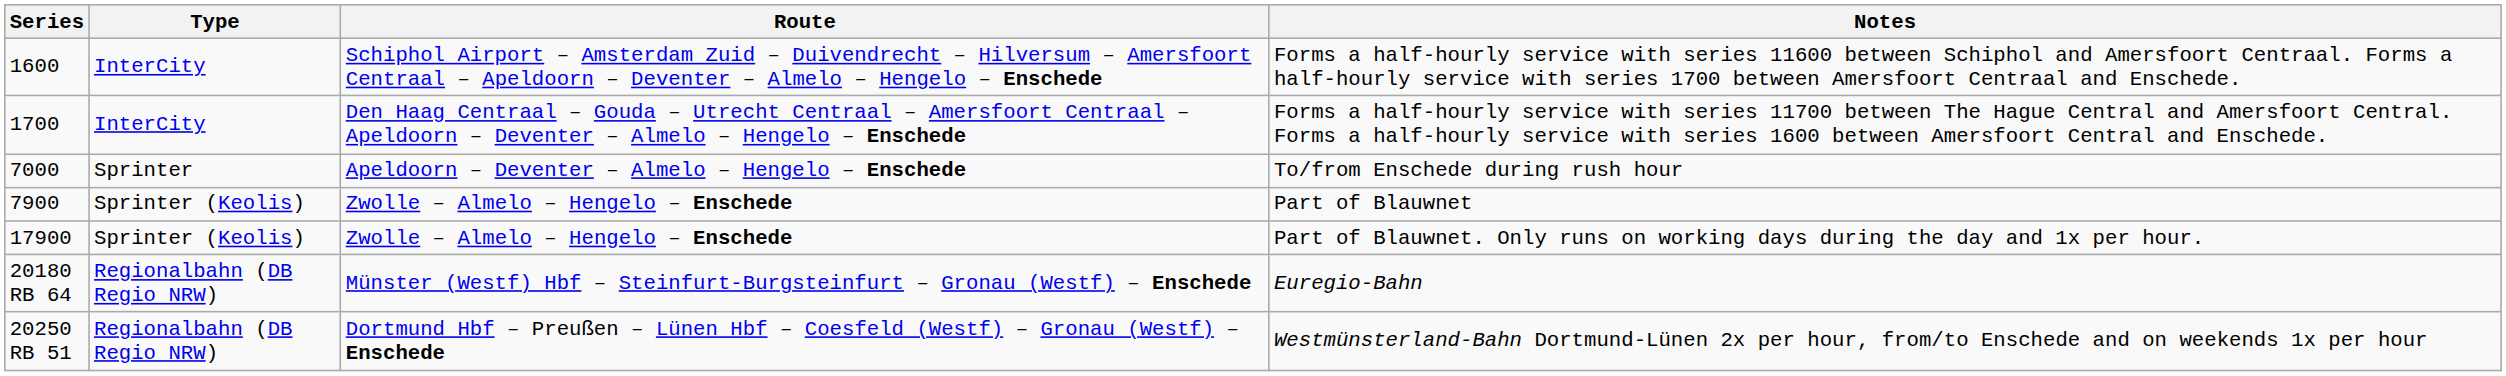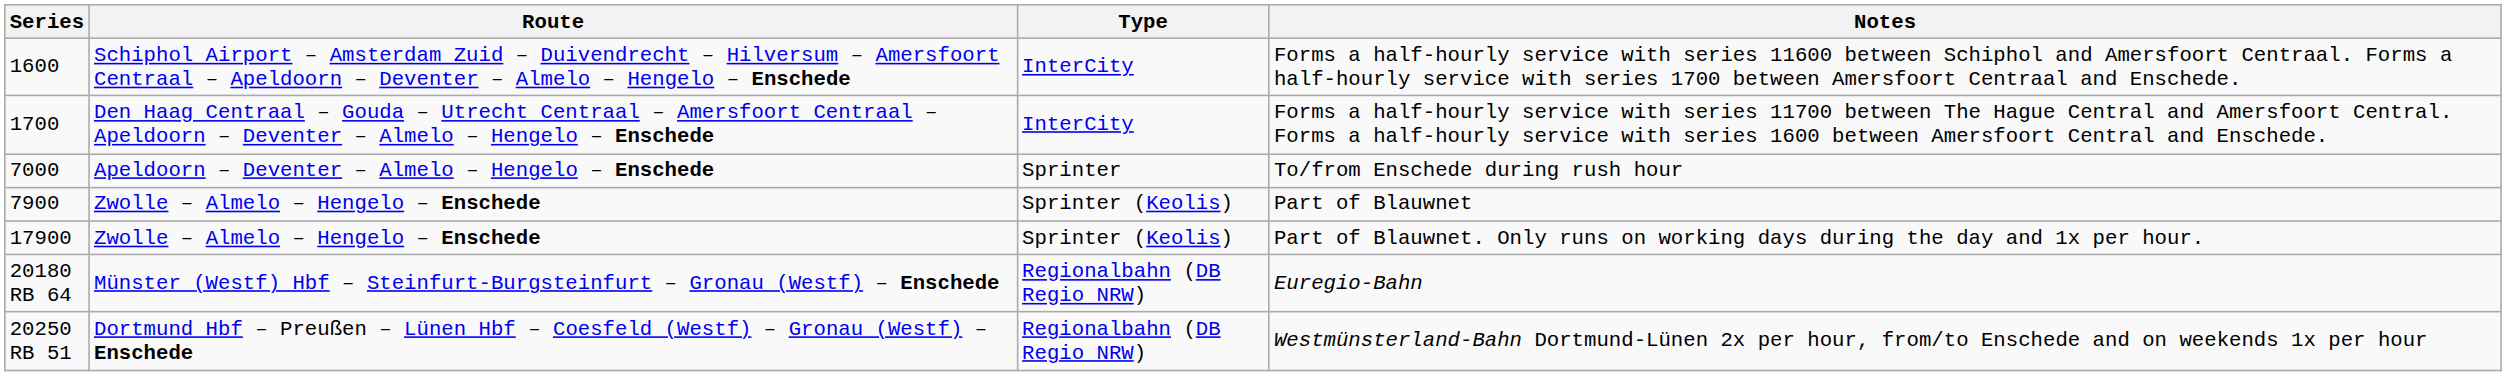columns swapped: Type <-> Route
